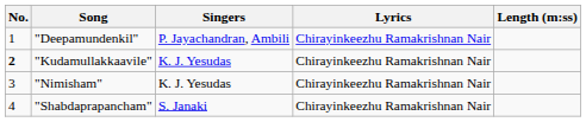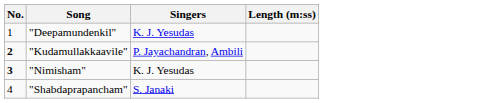- column: Lyrics | Chirayinkeezhu Ramakrishnan Nair | Chirayinkeezhu Ramakrishnan Nair | Chirayinkeezhu Ramakrishnan Nair | Chirayinkeezhu Ramakrishnan Nair
"Deepamundenkil" | Singers: P. Jayachandran, Ambili -> K. J. Yesudas
"Kudamullakkaavile" | Singers: K. J. Yesudas -> P. Jayachandran, Ambili
"Nimisham" | No.: normal -> bold
